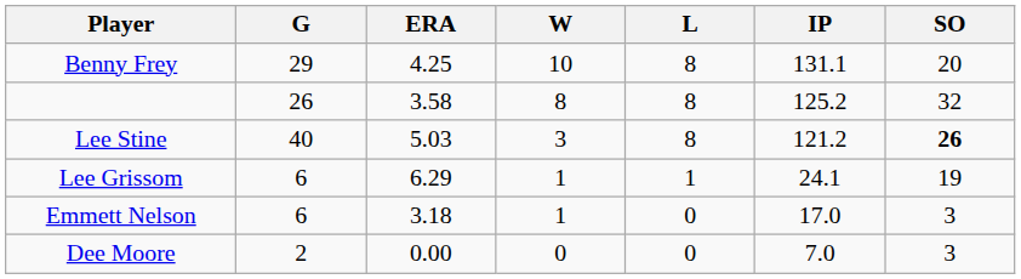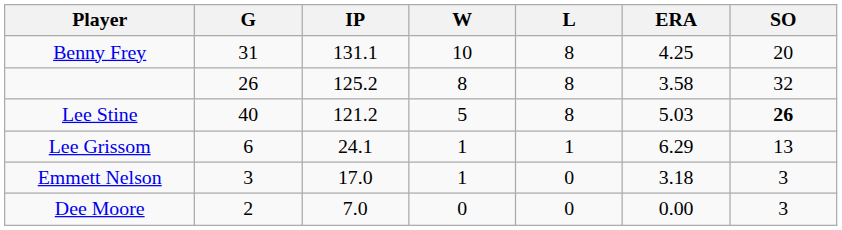columns swapped: IP <-> ERA
Benny Frey | G: 29 -> 31
Lee Stine | W: 3 -> 5
Lee Grissom | SO: 19 -> 13
Emmett Nelson | G: 6 -> 3
